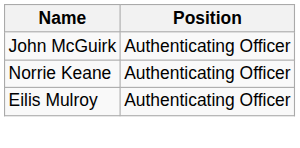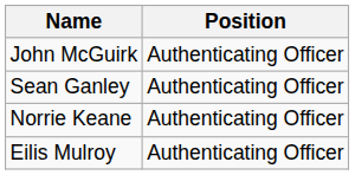+ row: Sean Ganley | Authenticating Officer
